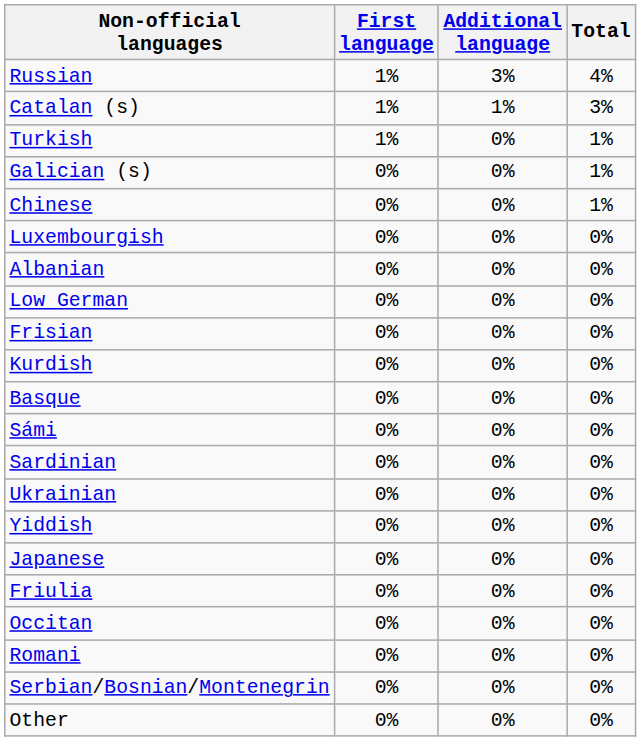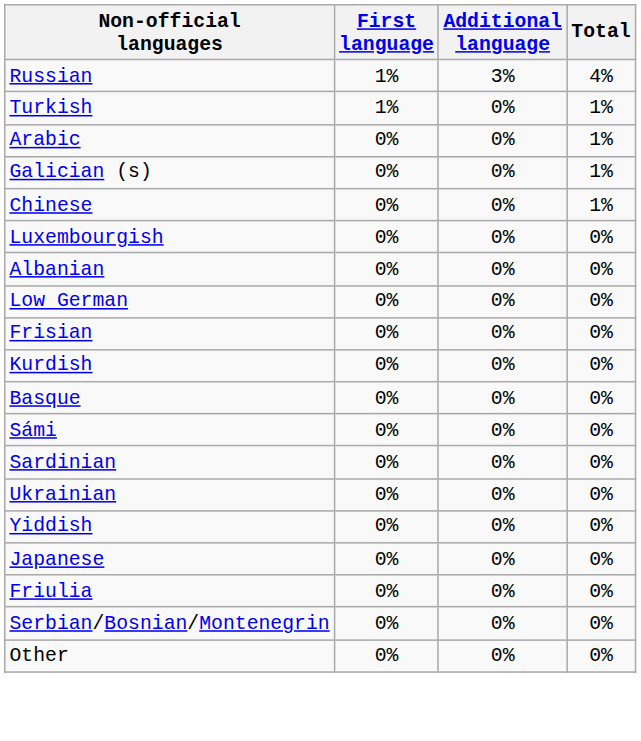- row: Catalan (s) | 1% | 1% | 3%
+ row: Arabic | 0% | 0% | 1%
- row: Occitan | 0% | 0% | 0%
- row: Romani | 0% | 0% | 0%
